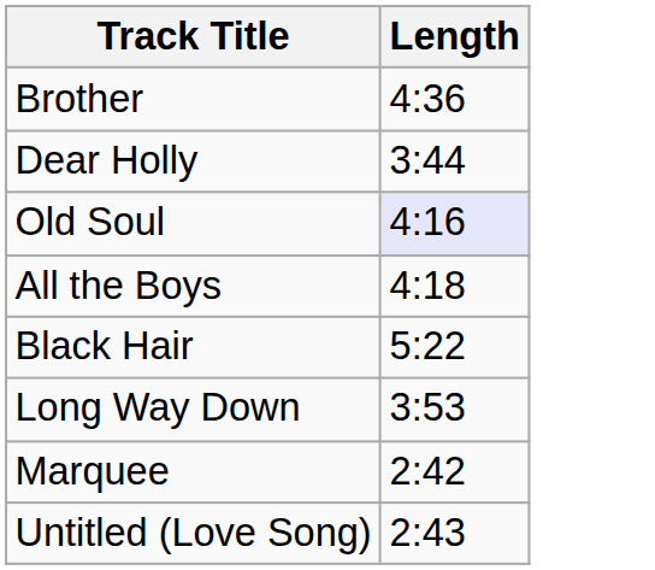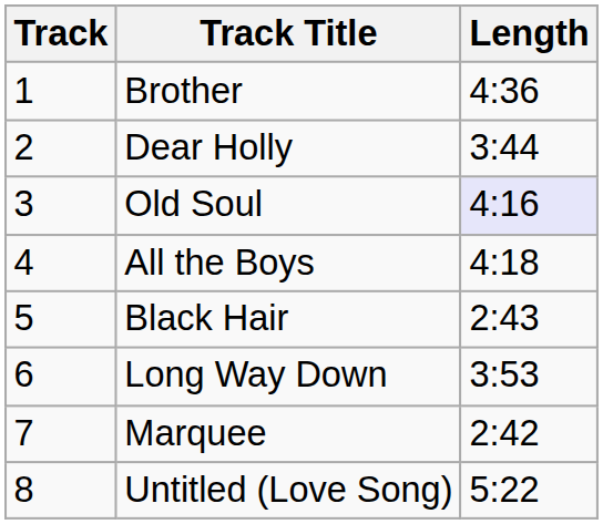+ column: Track | 1 | 2 | 3 | 4 | 5 | 6 | 7 | 8
Black Hair | Length: 5:22 -> 2:43
Untitled (Love Song) | Length: 2:43 -> 5:22
